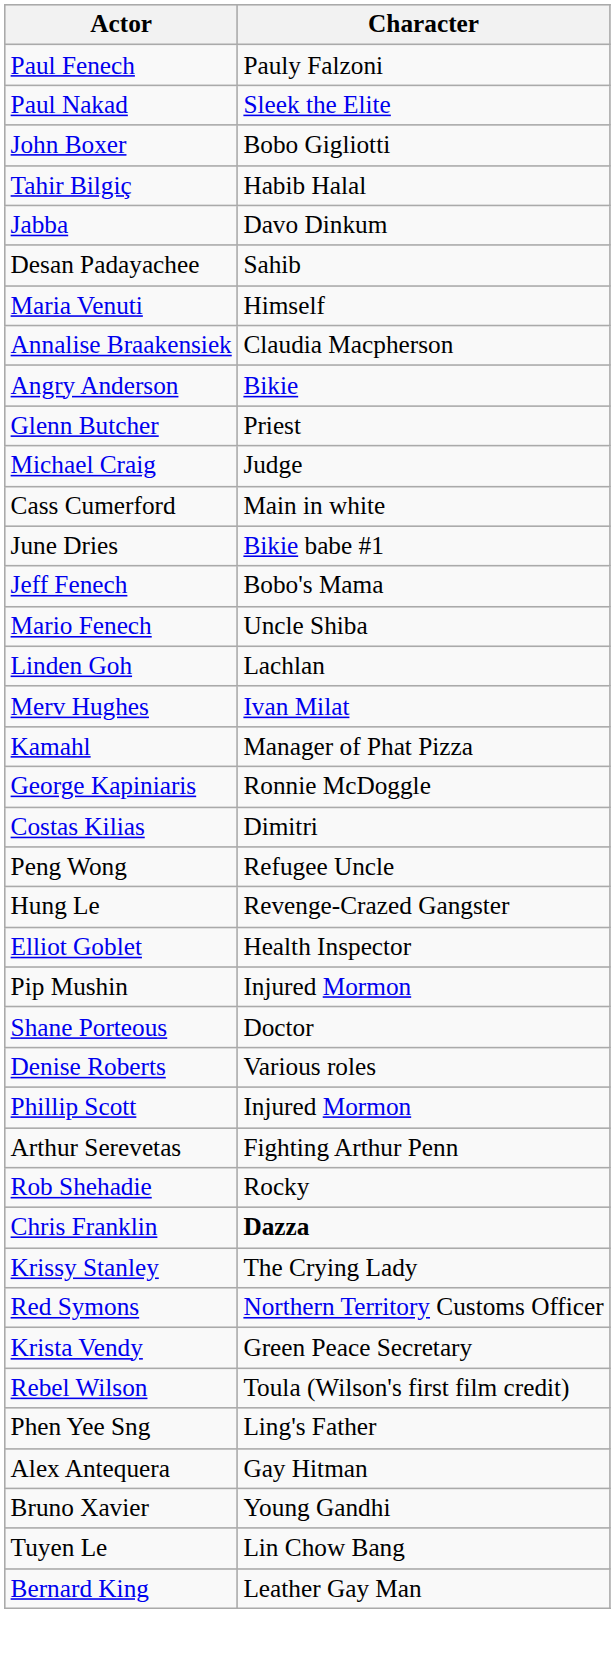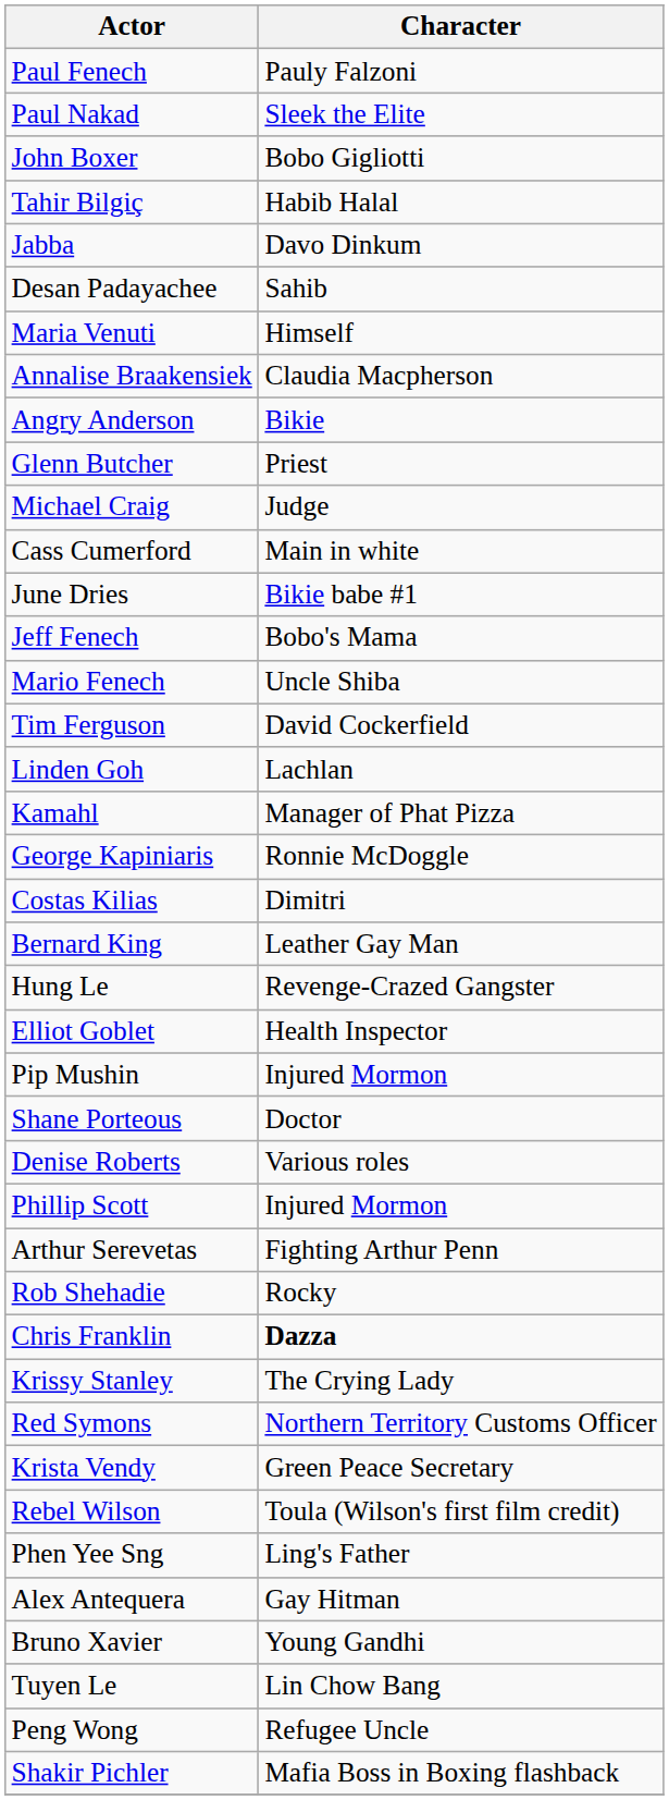+ row: Tim Ferguson | David Cockerfield
- row: Merv Hughes | Ivan Milat
rows swapped: Bernard King <-> Peng Wong
+ row: Shakir Pichler | Mafia Boss in Boxing flashback
